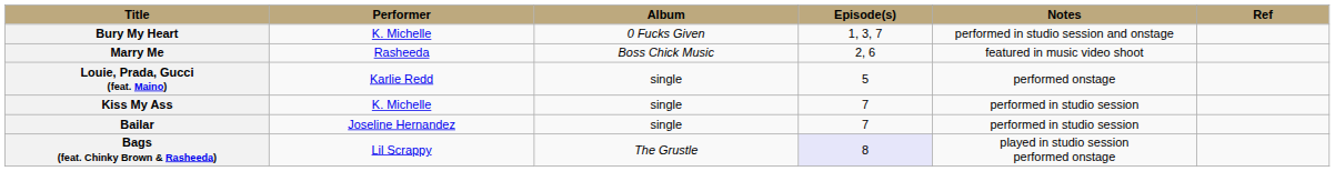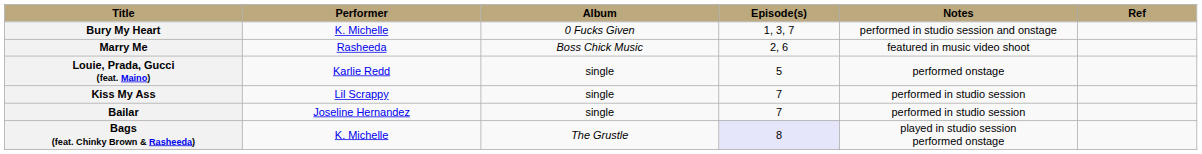Kiss My Ass | Performer: K. Michelle -> Lil Scrappy
Bags (feat. Chinky Brown & Rasheeda) | Performer: Lil Scrappy -> K. Michelle
